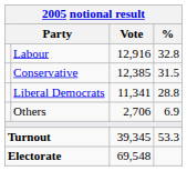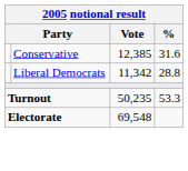- row: Labour | 12,916 | 32.8
Conservative | %: 31.5 -> 31.6
Liberal Democrats | Vote: 11,341 -> 11,342
- row: Others | 2,706 | 6.9
Turnout | Vote: 39,345 -> 50,235
